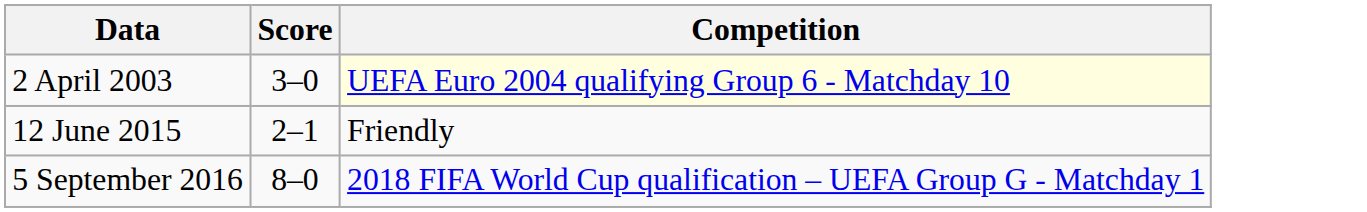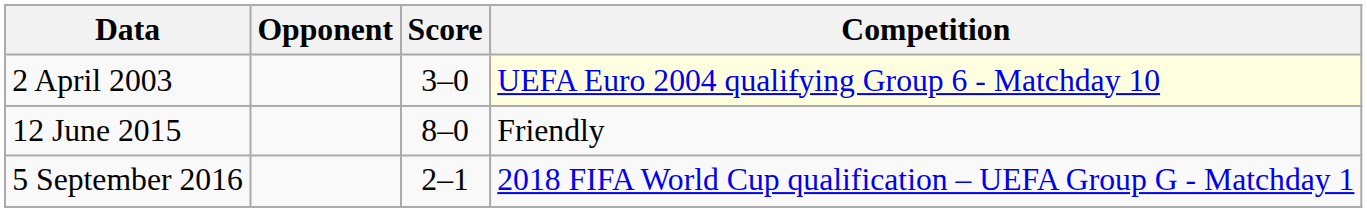+ column: Opponent
12 June 2015 | Score: 2–1 -> 8–0
5 September 2016 | Score: 8–0 -> 2–1
